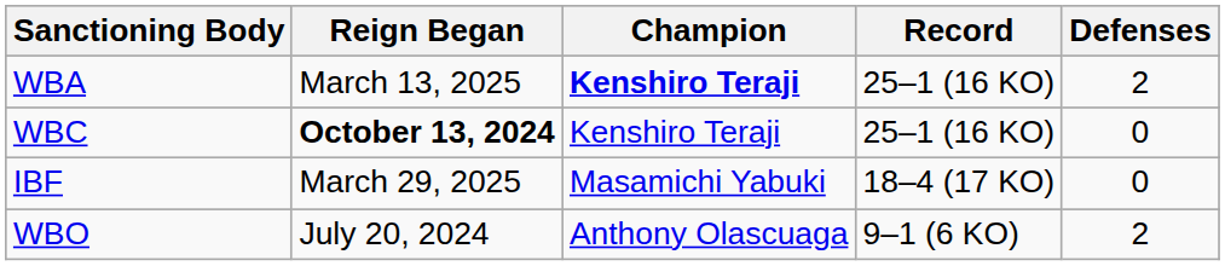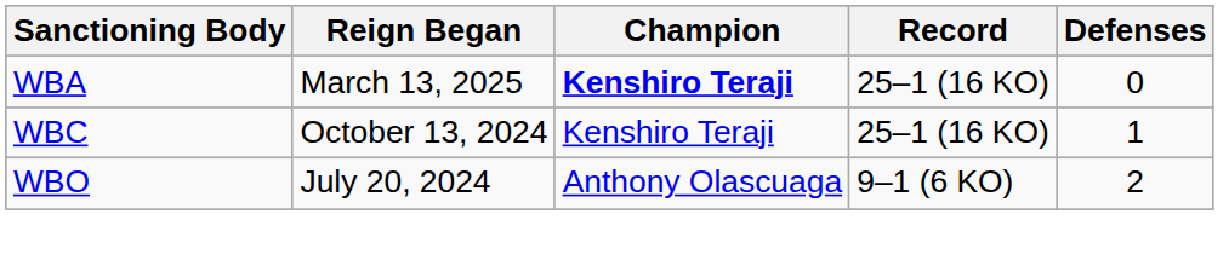WBA | Defenses: 2 -> 0
WBC | Reign Began: bold -> normal
WBC | Defenses: 0 -> 1
- row: IBF | March 29, 2025 | Masamichi Yabuki | 18–4 (17 KO) | 0
